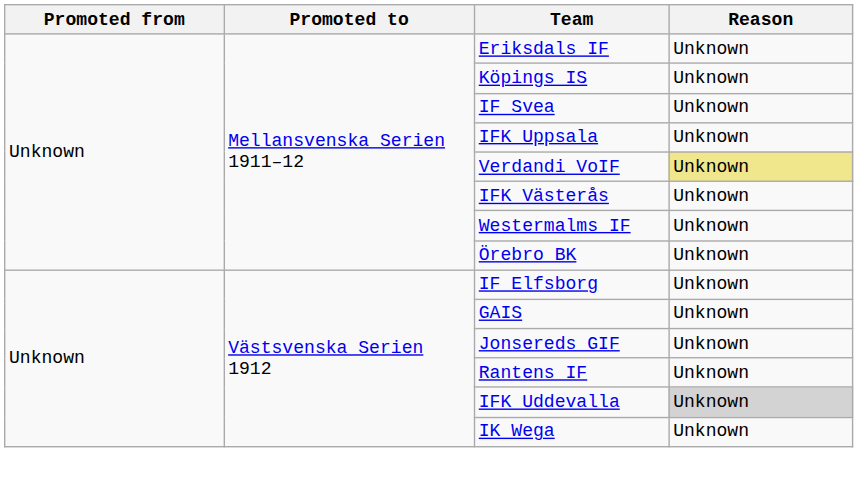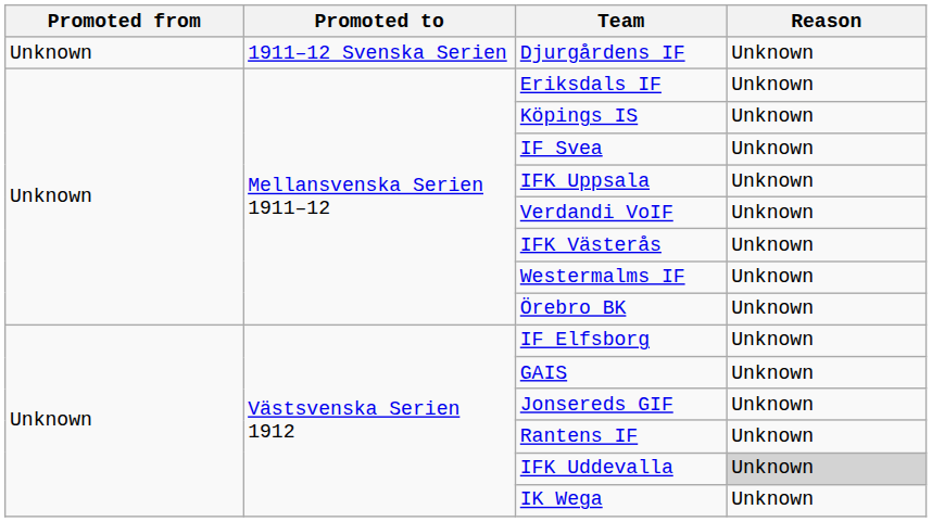+ row: Unknown | 1911–12 Svenska Serien | Djurgårdens IF | Unknown
Verdandi VoIF | Reason: khaki background -> no background
